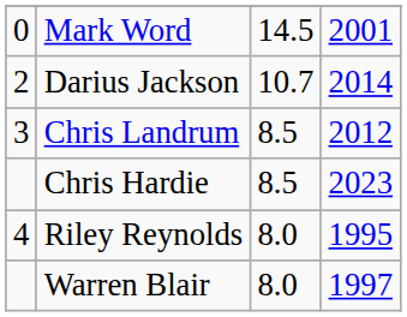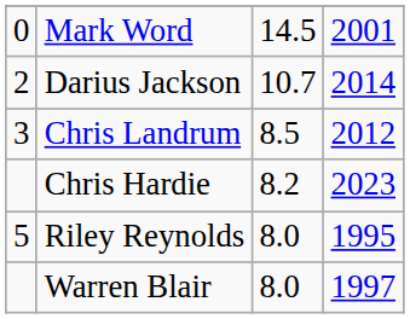Chris Hardie | column 3: 8.5 -> 8.2
Riley Reynolds | column 1: 4 -> 5
